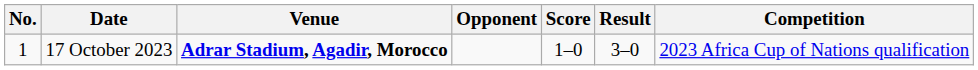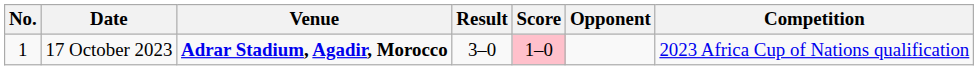columns swapped: Opponent <-> Result
17 October 2023 | Score: no background -> pink background
